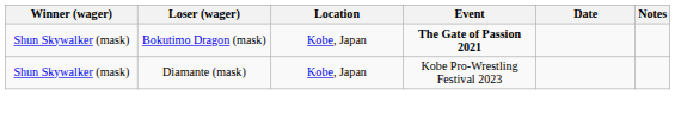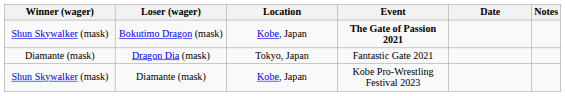+ row: Diamante (mask) | Dragon Dia (mask) | Tokyo, Japan | Fantastic Gate 2021
